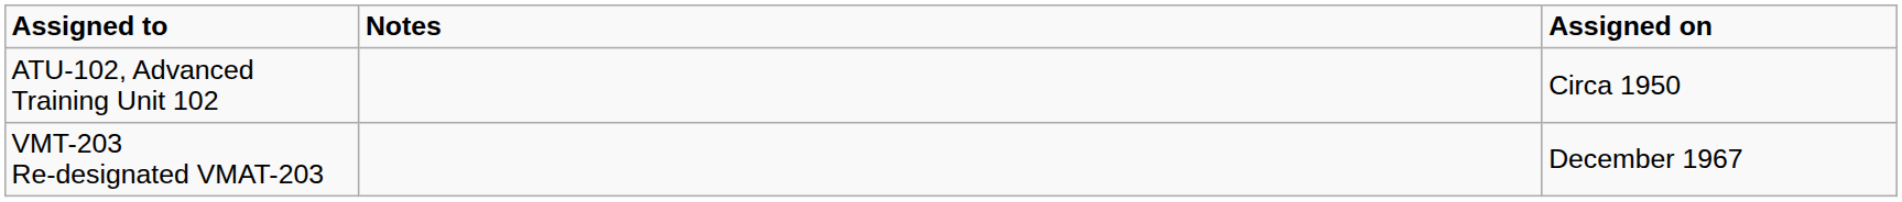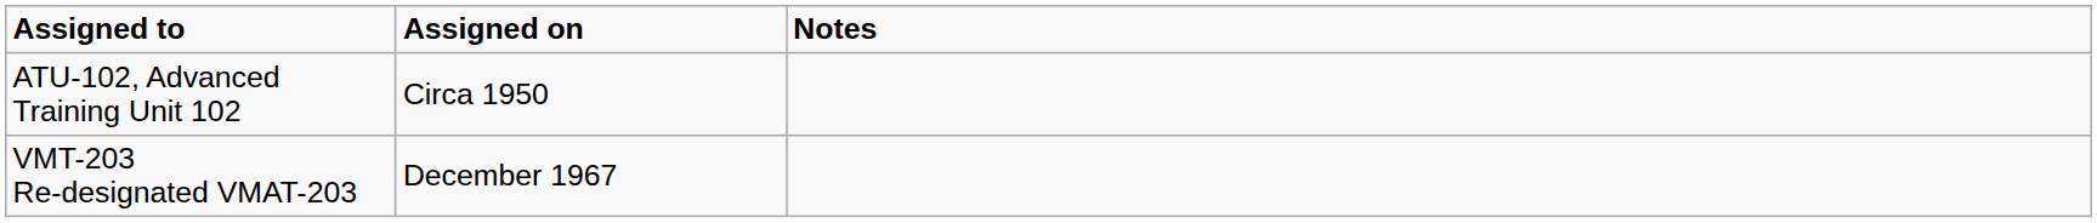columns swapped: Assigned on <-> Notes
